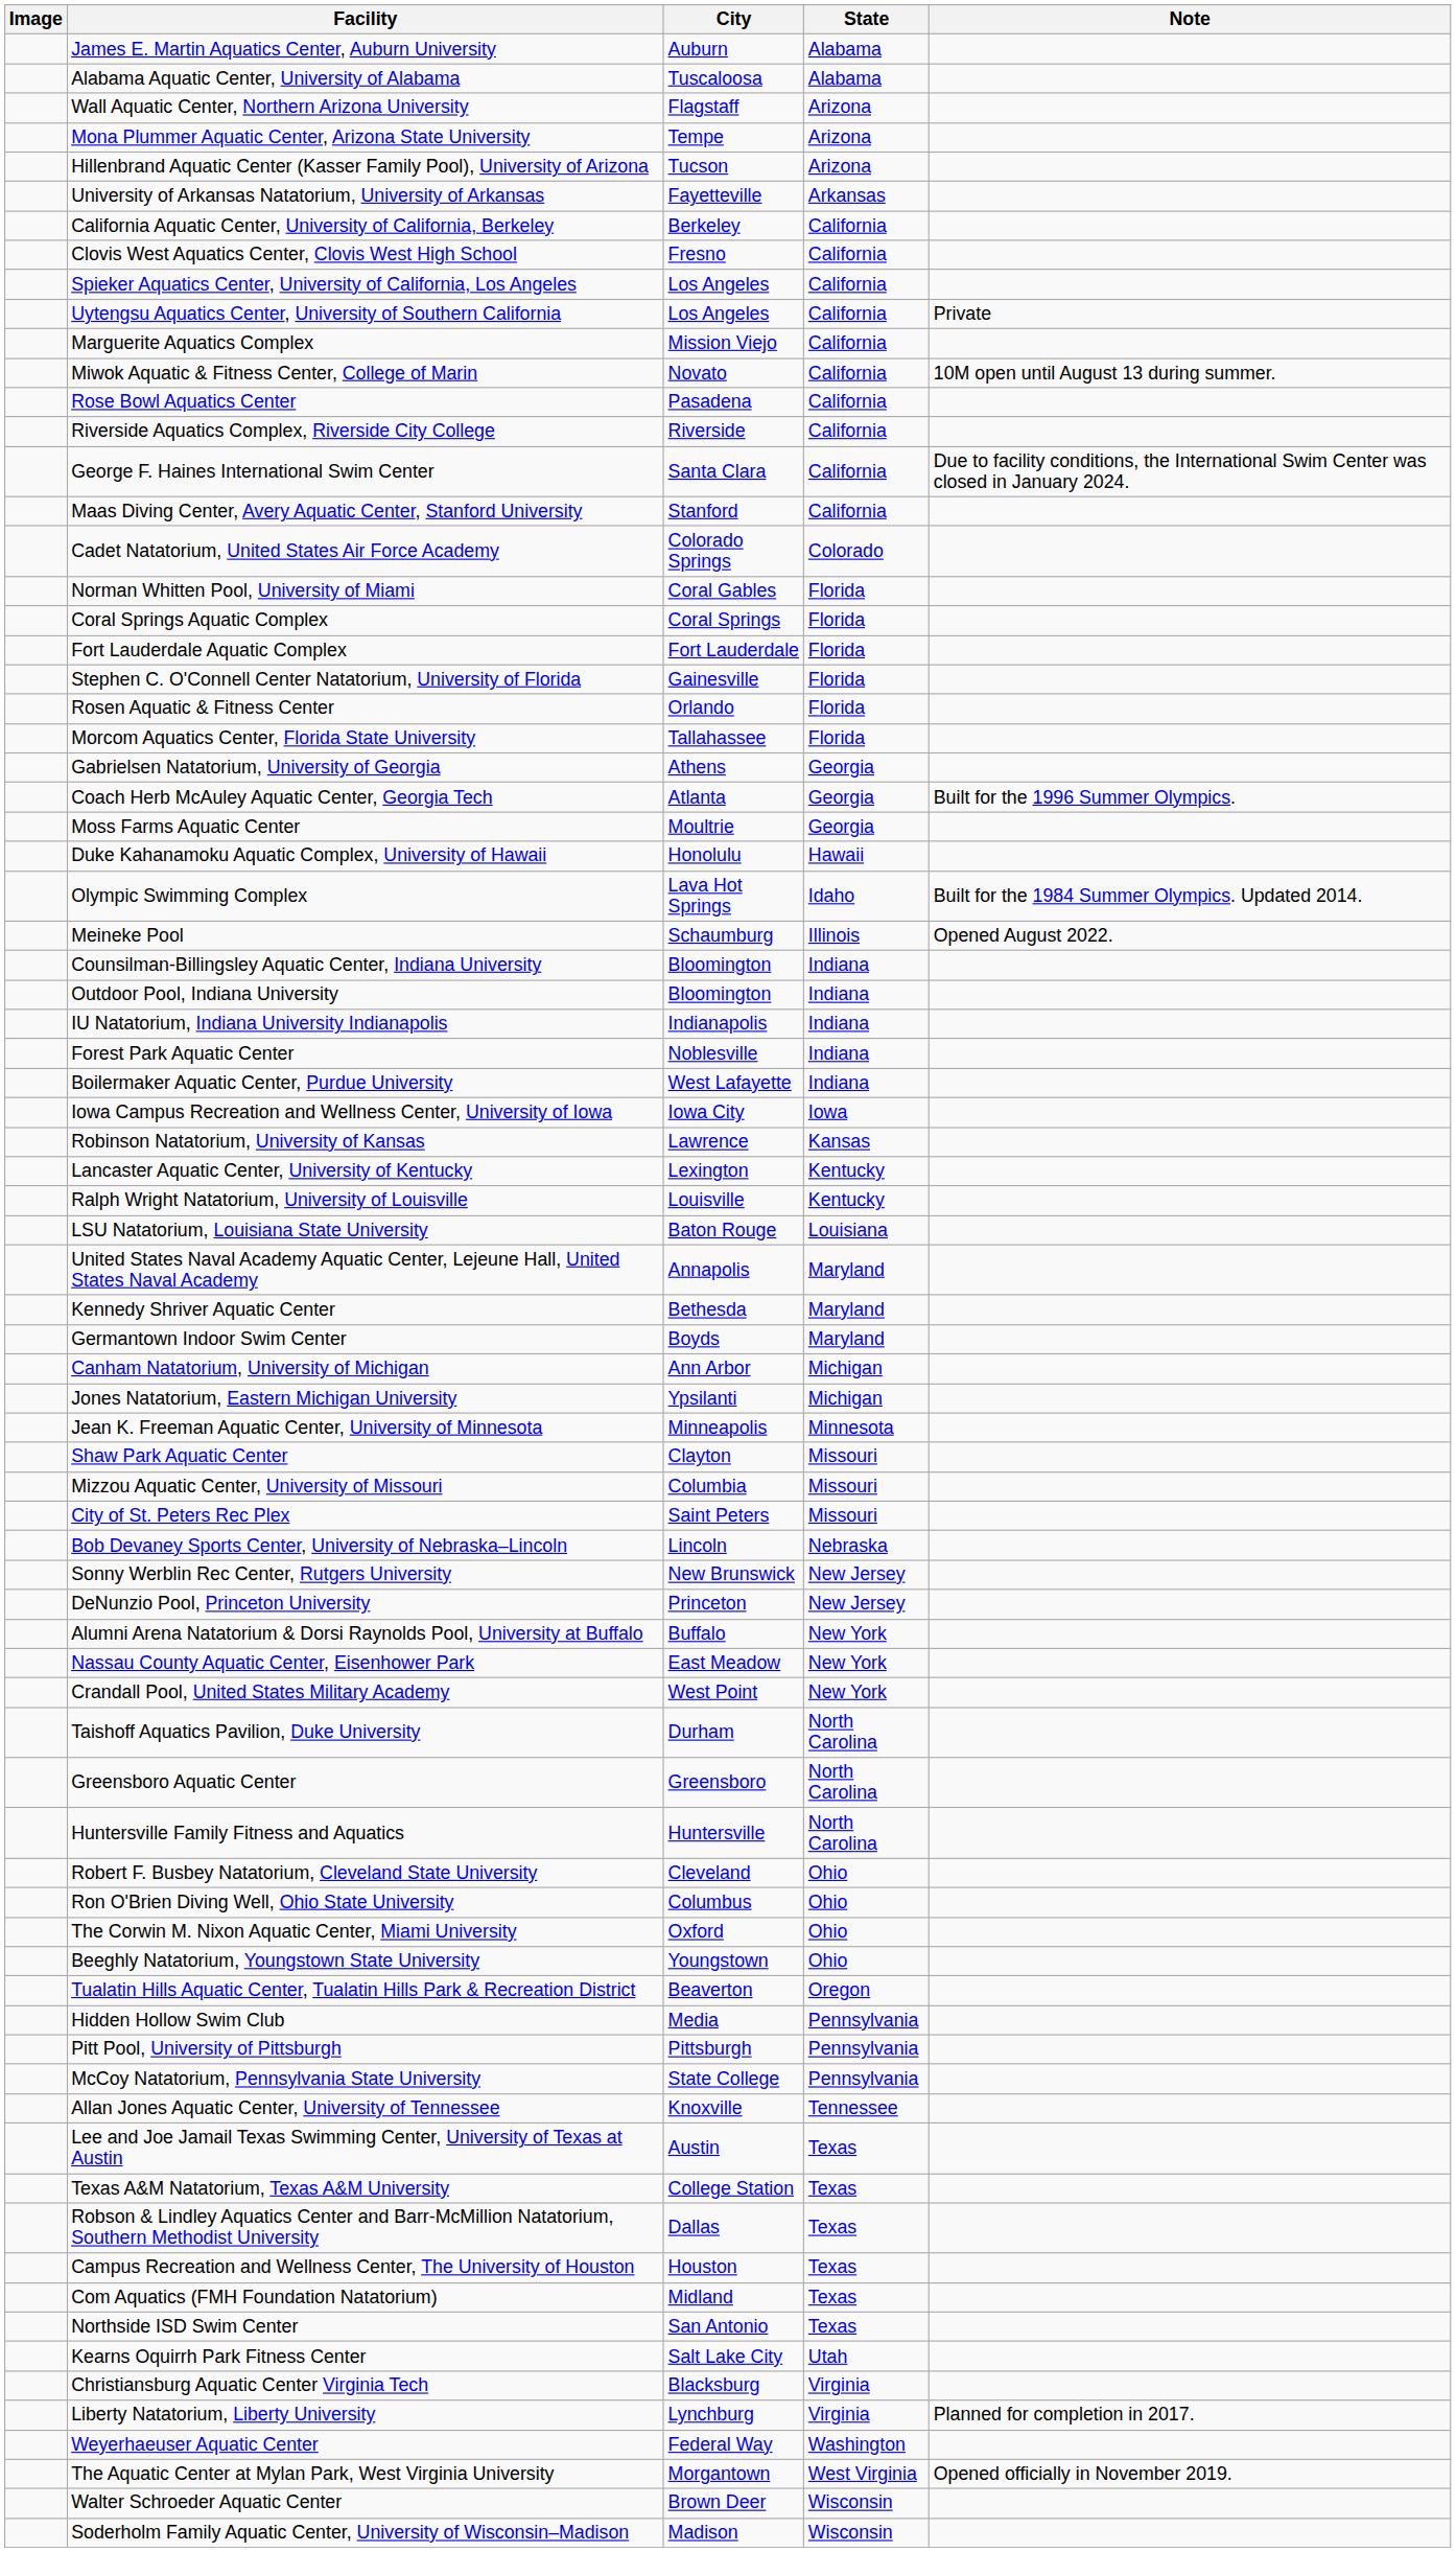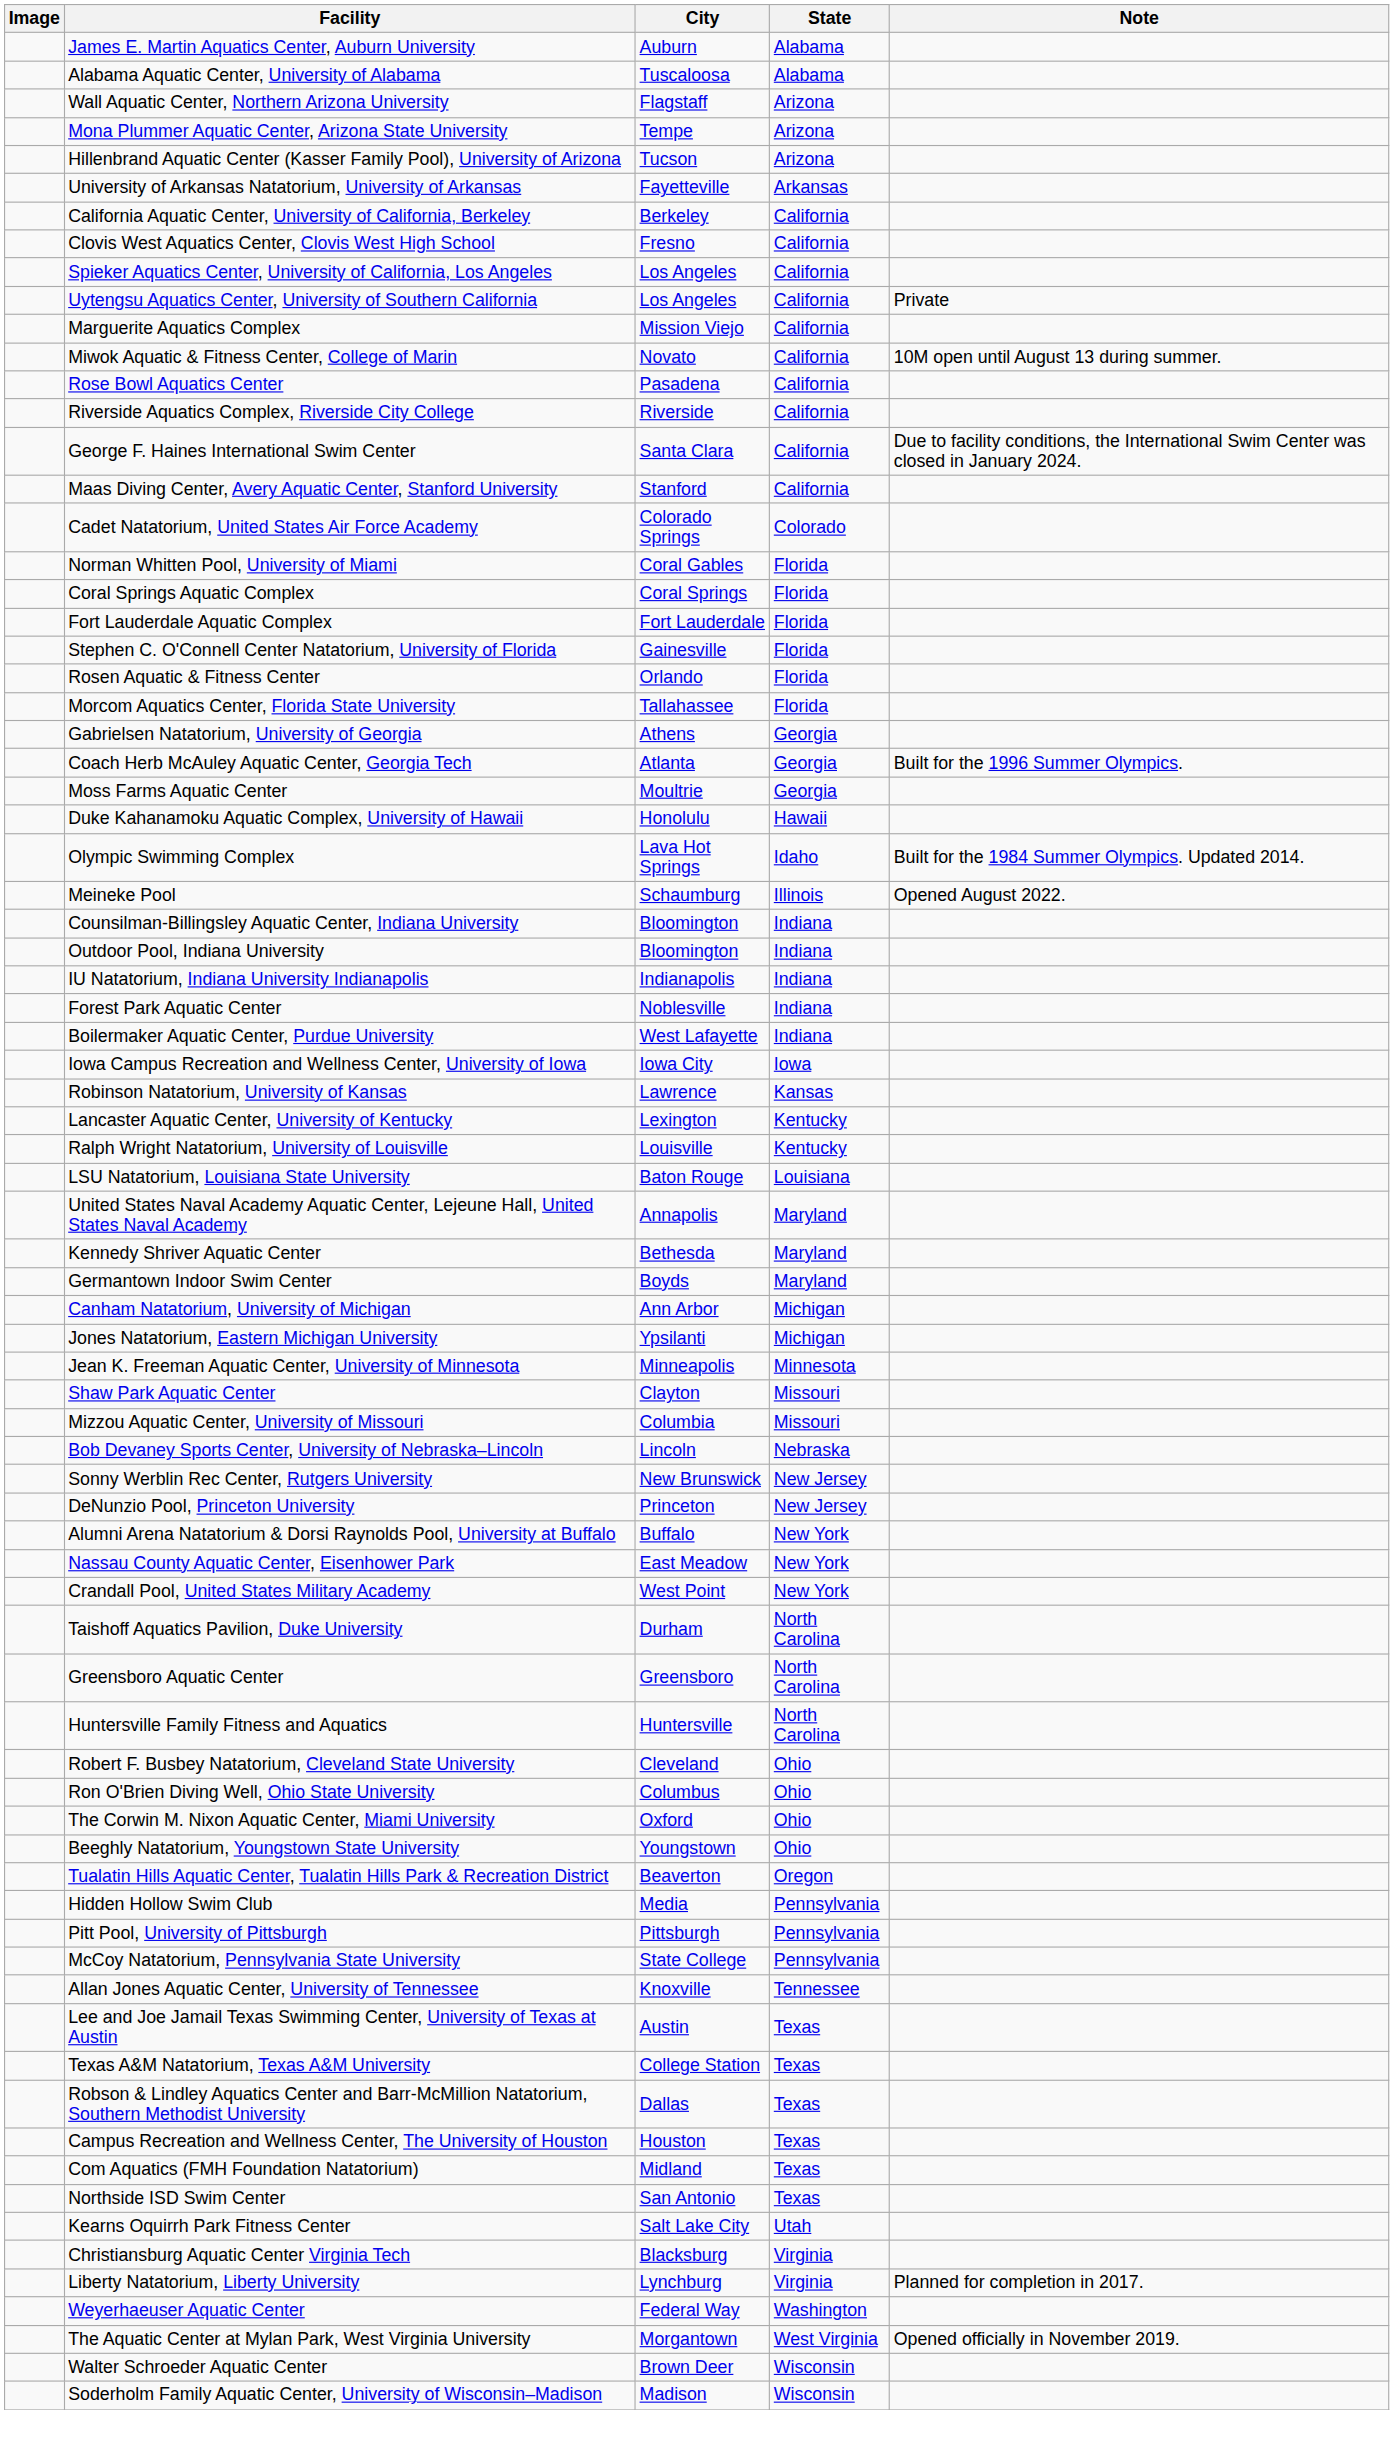- row: City of St. Peters Rec Plex | Saint Peters | Missouri
